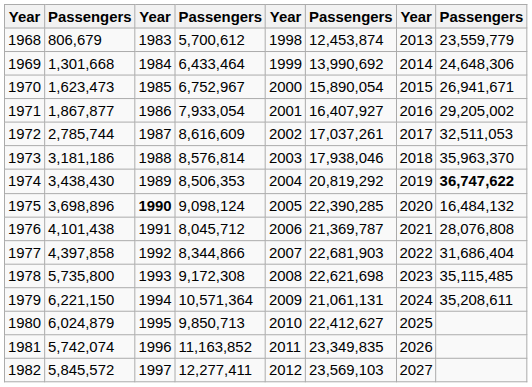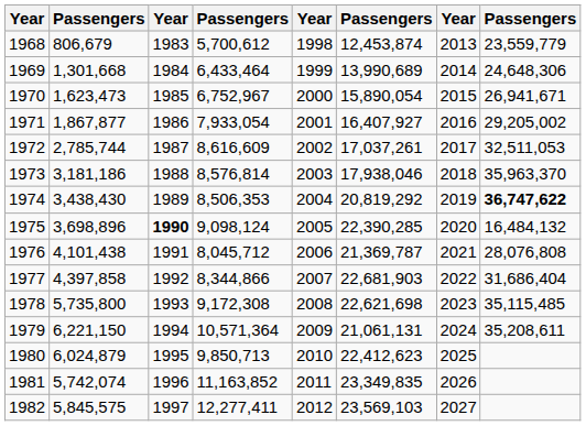1969 | column 6: 13,990,692 -> 13,990,689
1980 | column 6: 22,412,627 -> 22,412,623
1982 | column 2: 5,845,572 -> 5,845,575
